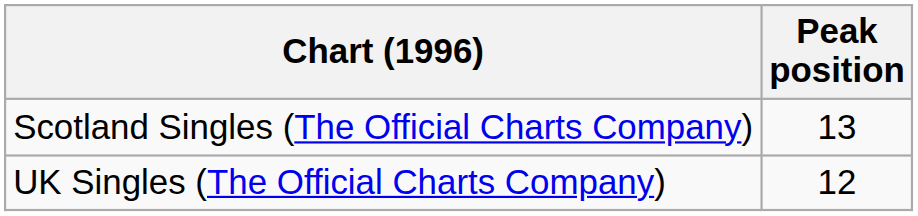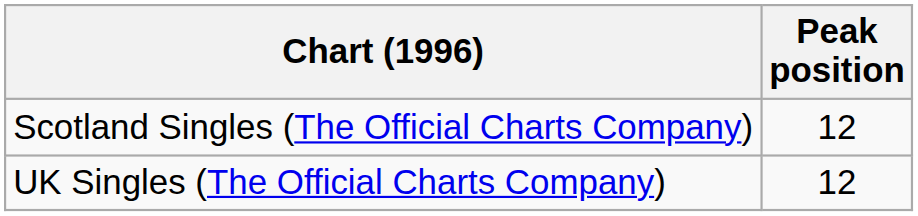Scotland Singles (The Official Charts Company) | Peak position: 13 -> 12
